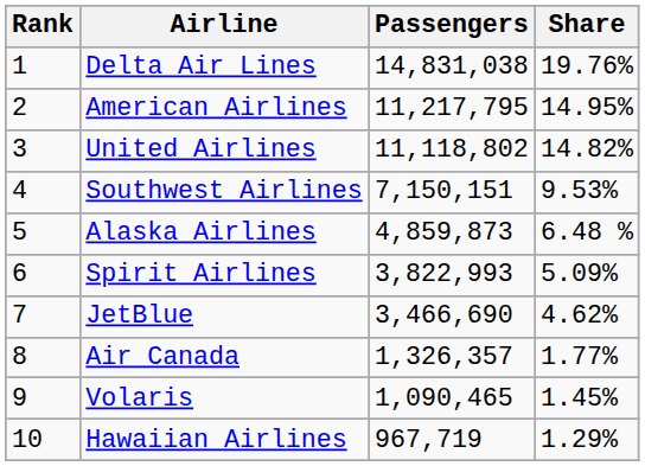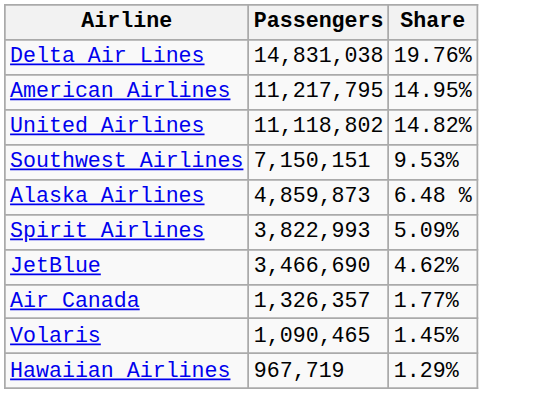- column: Rank | 1 | 2 | 3 | 4 | 5 | 6 | 7 | 8 | 9 | 10
